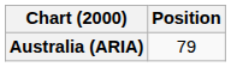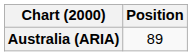Australia (ARIA) | Position: 79 -> 89
